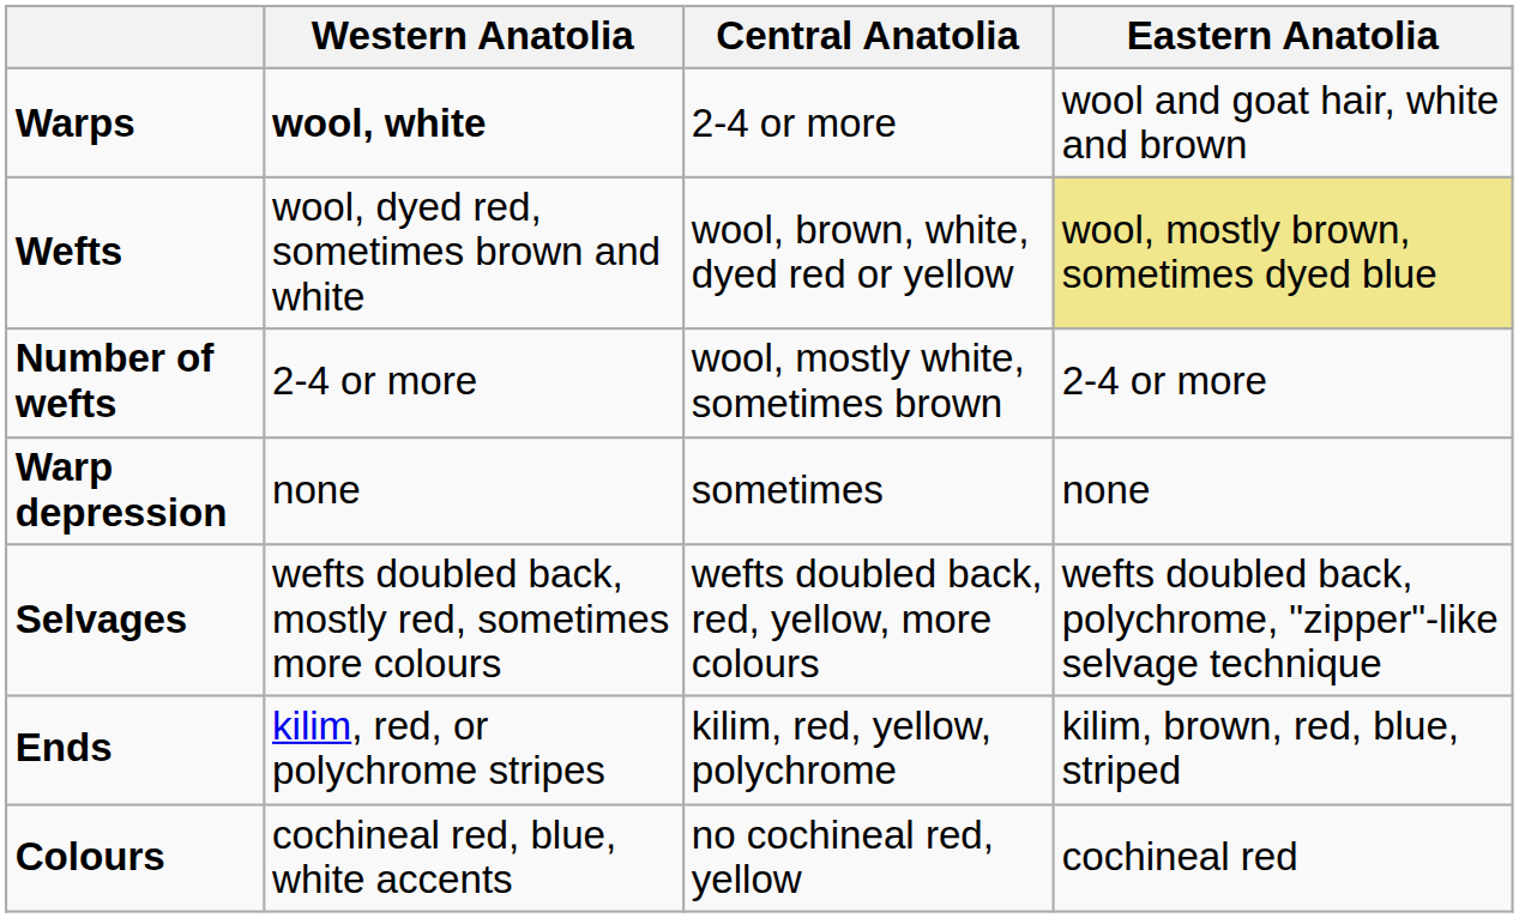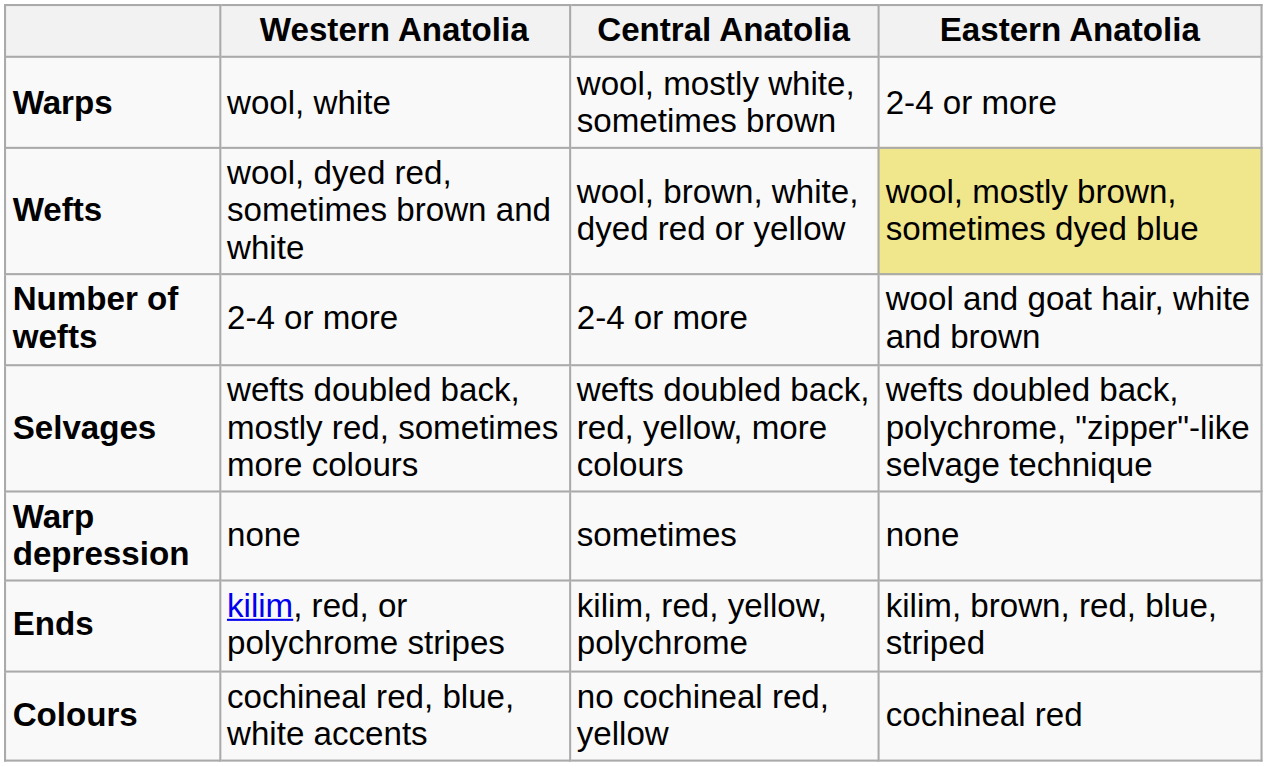Warps | Western Anatolia: bold -> normal
Warps | Central Anatolia: 2-4 or more -> wool, mostly white, sometimes brown
Warps | Eastern Anatolia: wool and goat hair, white and brown -> 2-4 or more
Number of wefts | Central Anatolia: wool, mostly white, sometimes brown -> 2-4 or more
Number of wefts | Eastern Anatolia: 2-4 or more -> wool and goat hair, white and brown
rows swapped: Warp depression <-> Selvages
